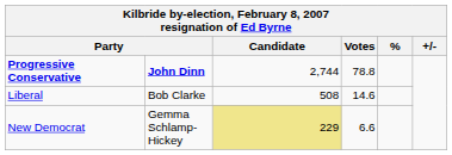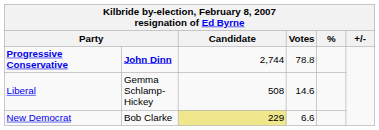Liberal | column 2: Bob Clarke -> Gemma Schlamp-Hickey
New Democrat | column 2: Gemma Schlamp-Hickey -> Bob Clarke
